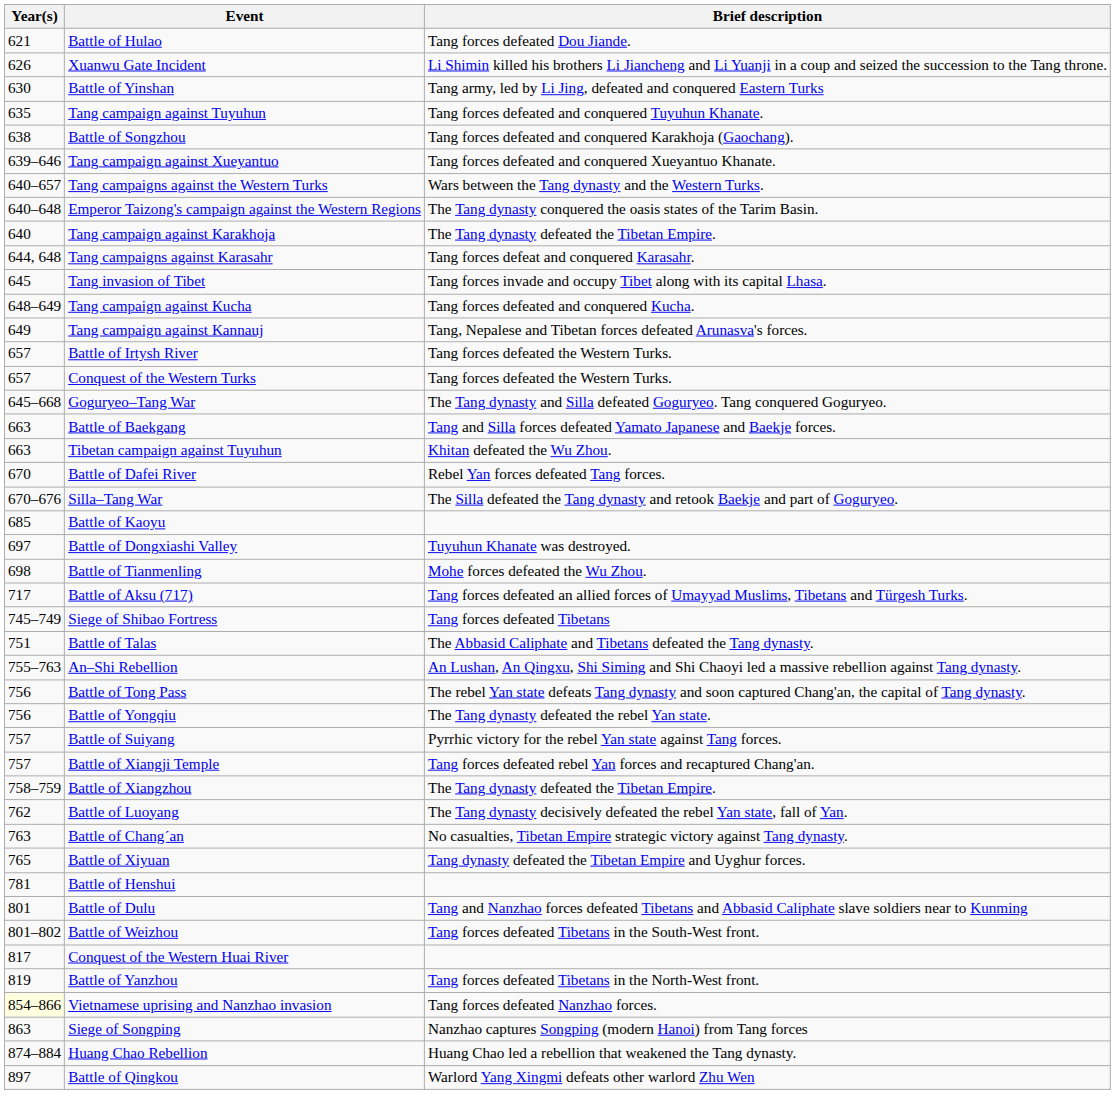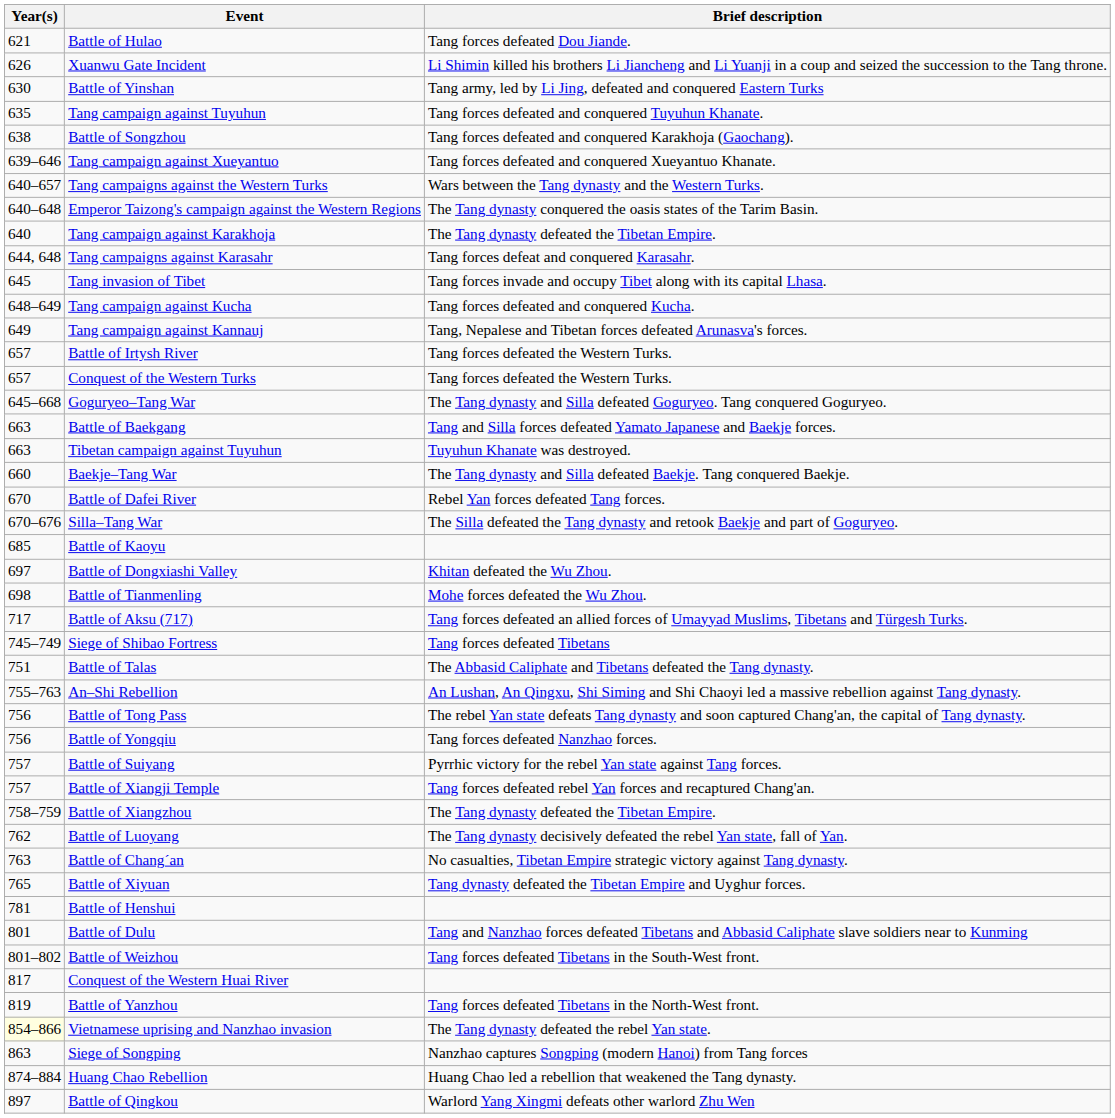Tibetan campaign against Tuyuhun | Brief description: Khitan defeated the Wu Zhou. -> Tuyuhun Khanate was destroyed.
+ row: 660 | Baekje–Tang War | The Tang dynasty and Silla defeated Baekje. Tang conquered Baekje.
Battle of Dongxiashi Valley | Brief description: Tuyuhun Khanate was destroyed. -> Khitan defeated the Wu Zhou.
Battle of Yongqiu | Brief description: The Tang dynasty defeated the rebel Yan state. -> Tang forces defeated Nanzhao forces.
Vietnamese uprising and Nanzhao invasion | Brief description: Tang forces defeated Nanzhao forces. -> The Tang dynasty defeated the rebel Yan state.
